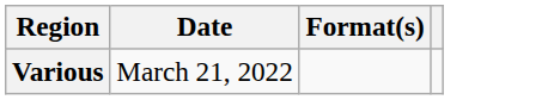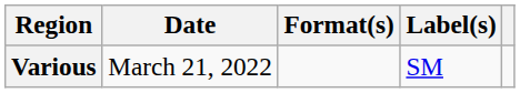+ column: Label(s) | SM
